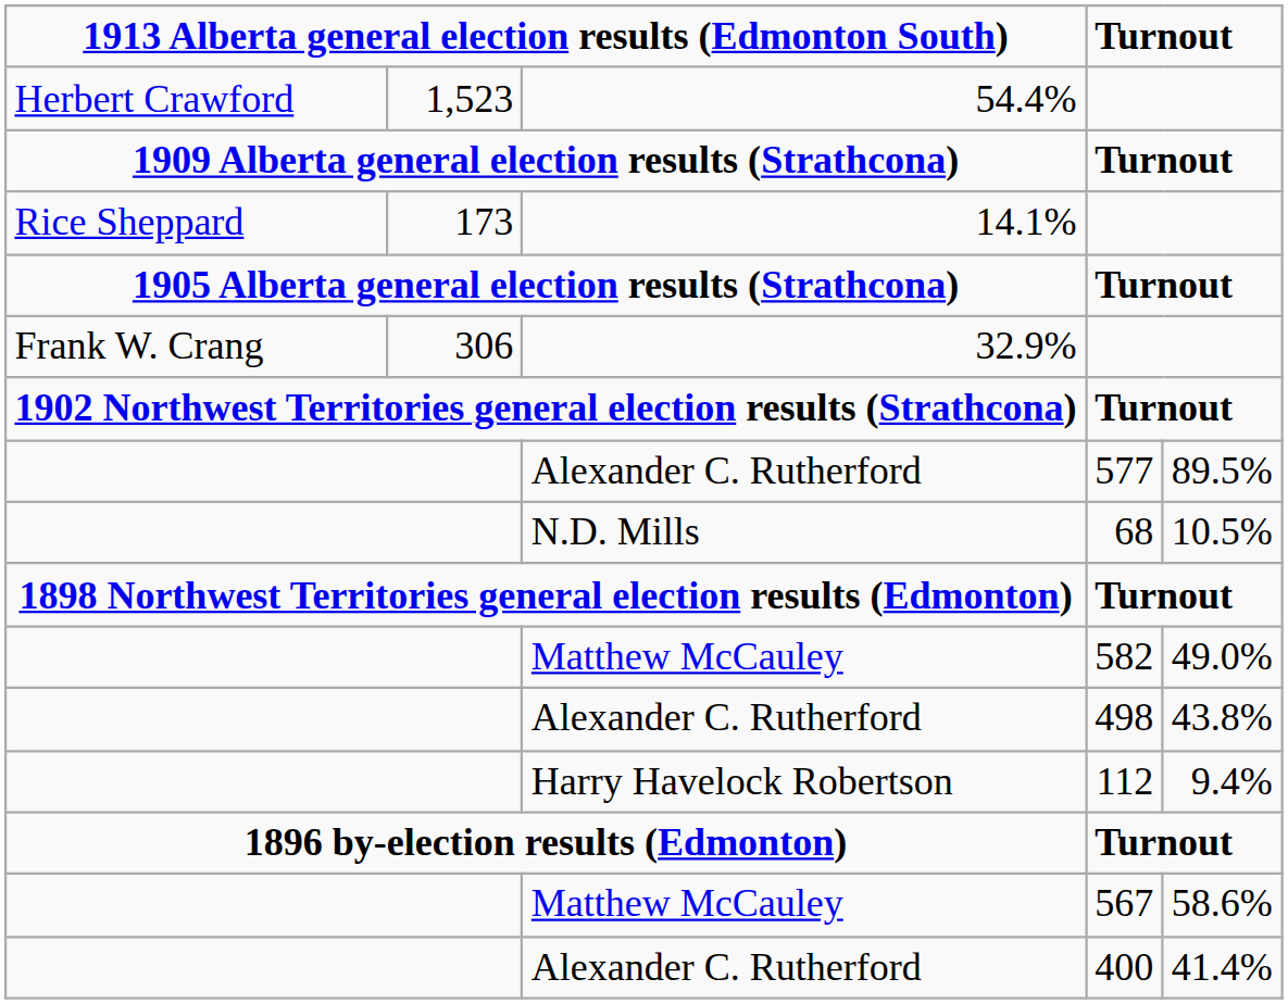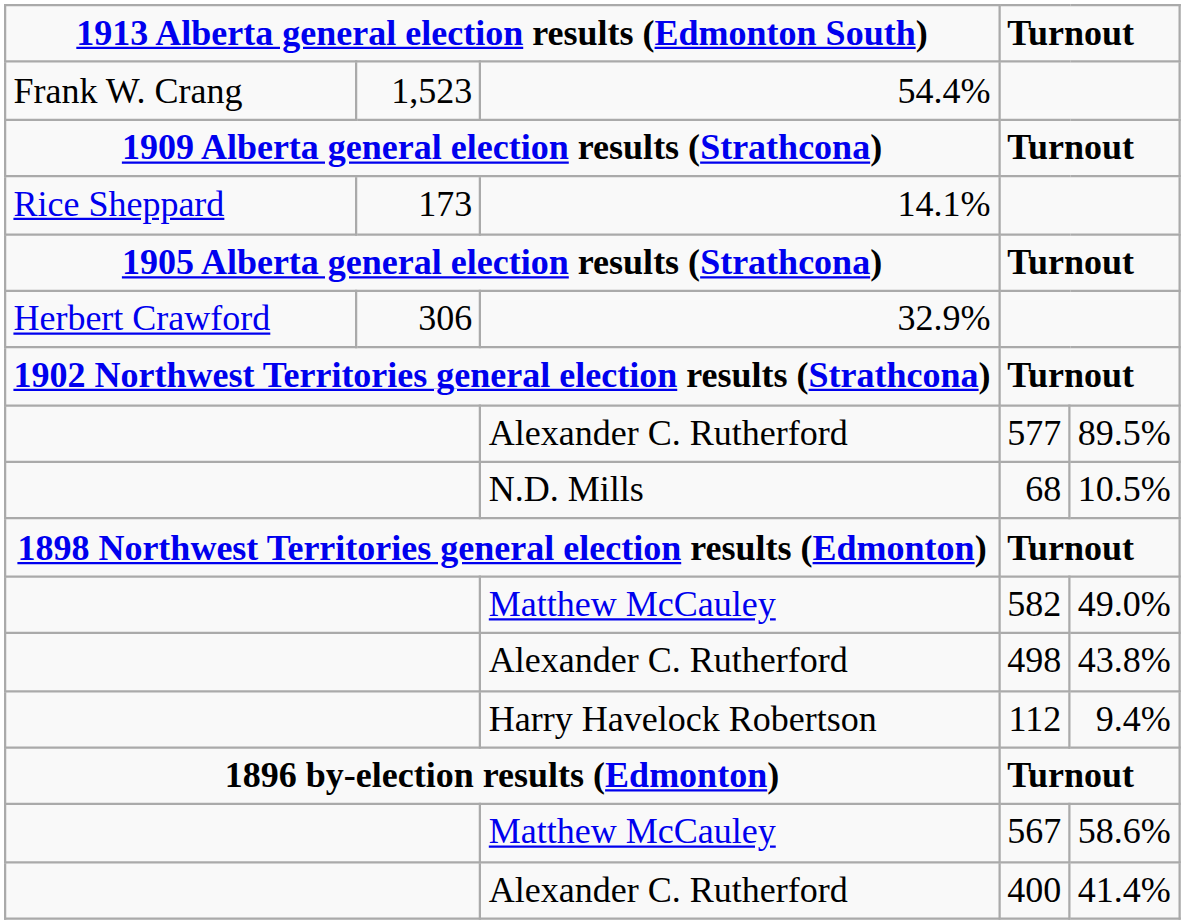54.4% | column 1: Herbert Crawford -> Frank W. Crang
32.9% | column 1: Frank W. Crang -> Herbert Crawford
